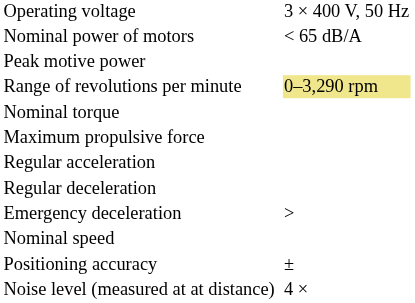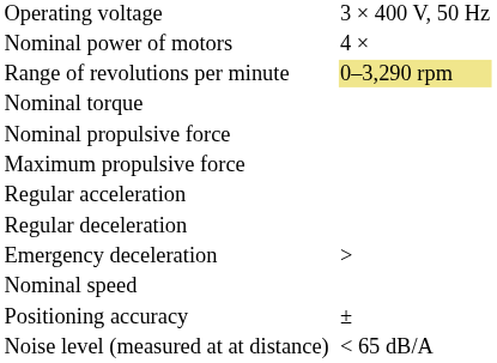Nominal power of motors | column 2: < 65 dB/A -> 4 ×
- row: Peak motive power
+ row: Nominal propulsive force
Noise level (measured at at distance) | column 2: 4 × -> < 65 dB/A
